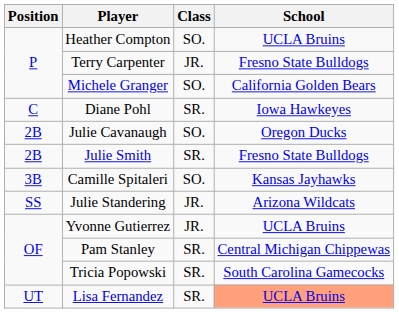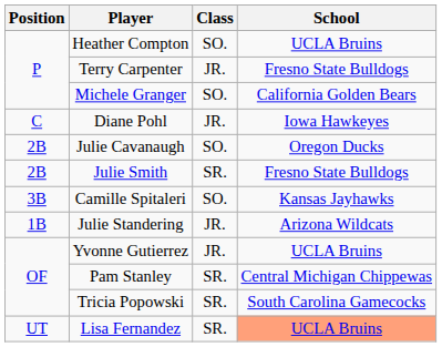Diane Pohl | Class: SR. -> JR.
Julie Standering | Position: SS -> 1B
